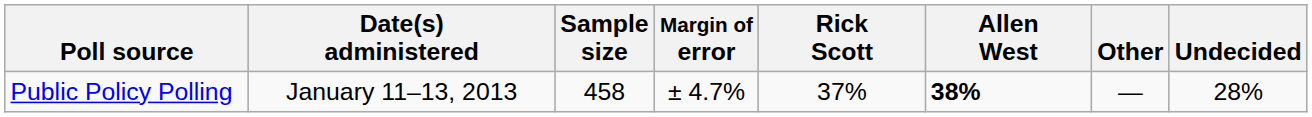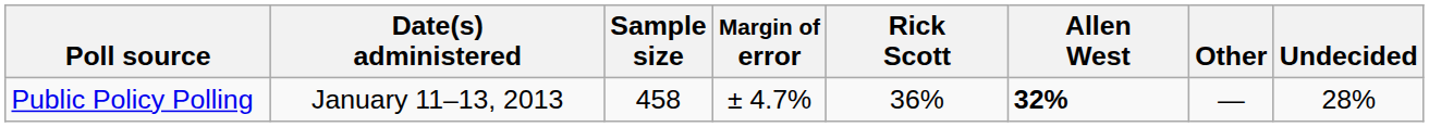Public Policy Polling | Rick Scott: 37% -> 36%
Public Policy Polling | Allen West: 38% -> 32%
